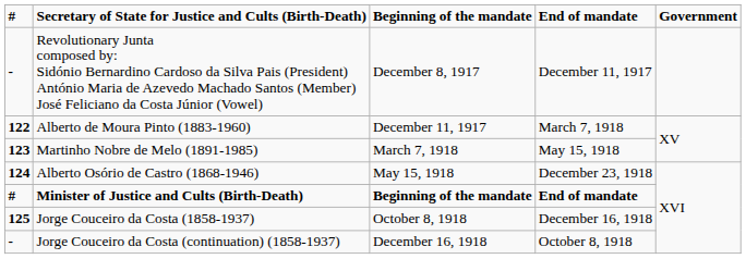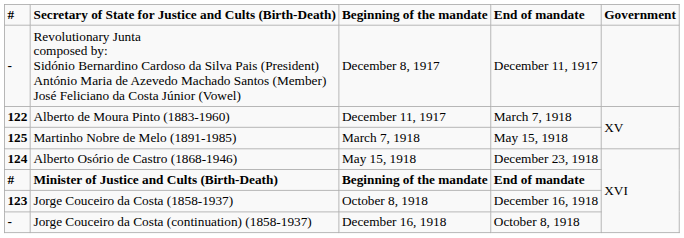Martinho Nobre de Melo (1891-1985) | #: 123 -> 125
Jorge Couceiro da Costa (1858-1937) | #: 125 -> 123
